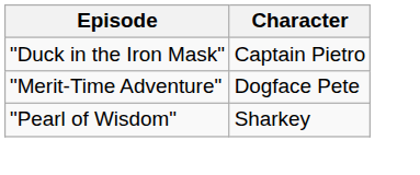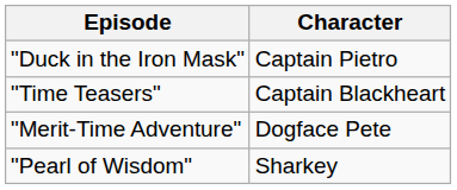+ row: "Time Teasers" | Captain Blackheart
